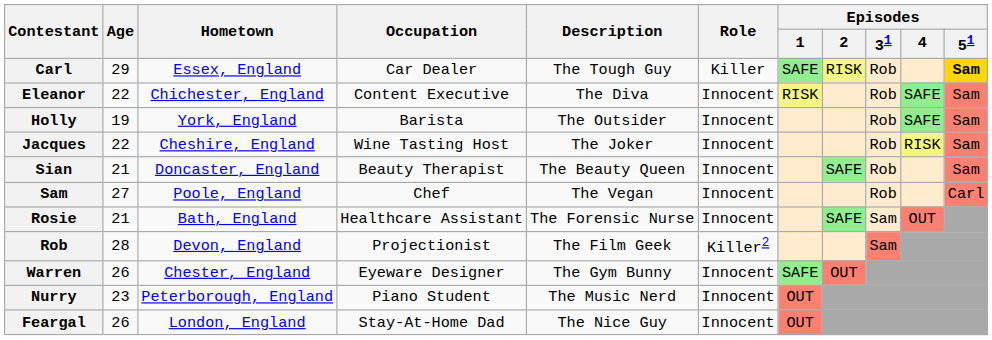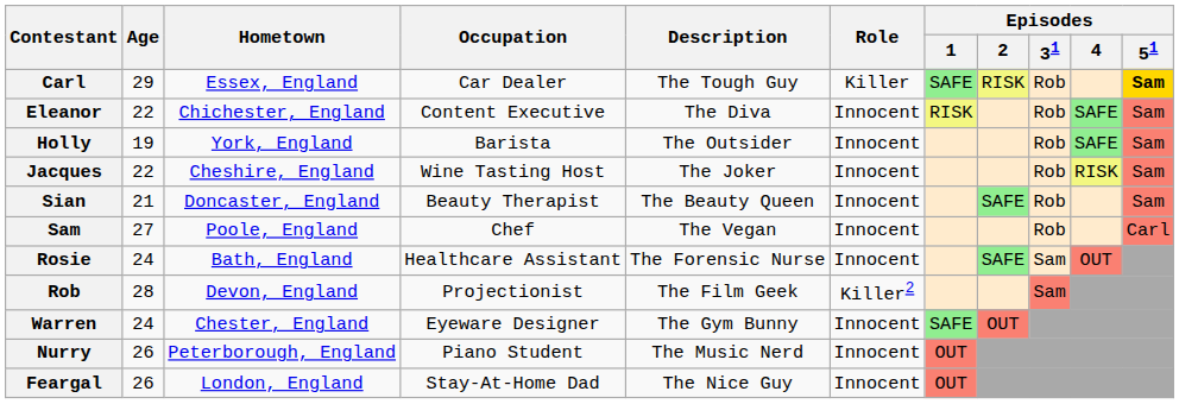Rosie | Age: 21 -> 24
Warren | Age: 26 -> 24
Nurry | Age: 23 -> 26
